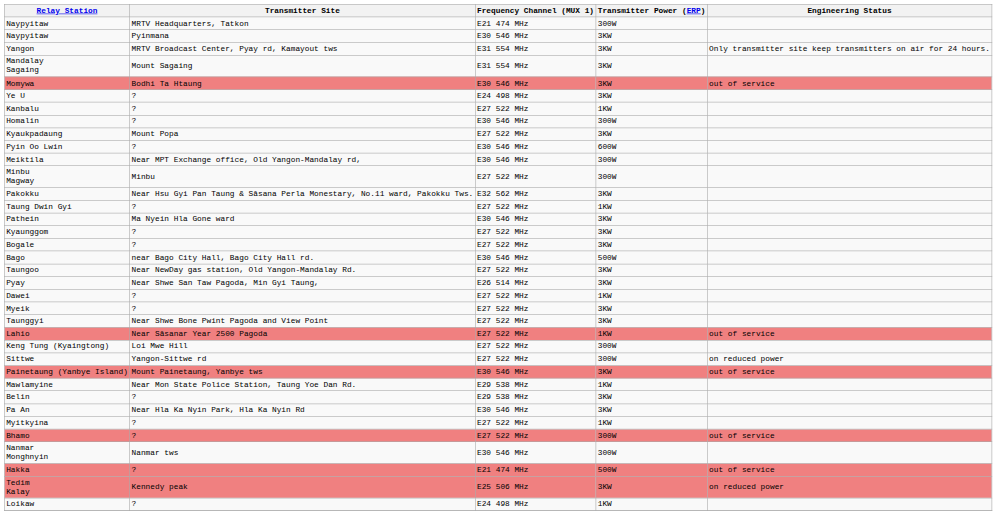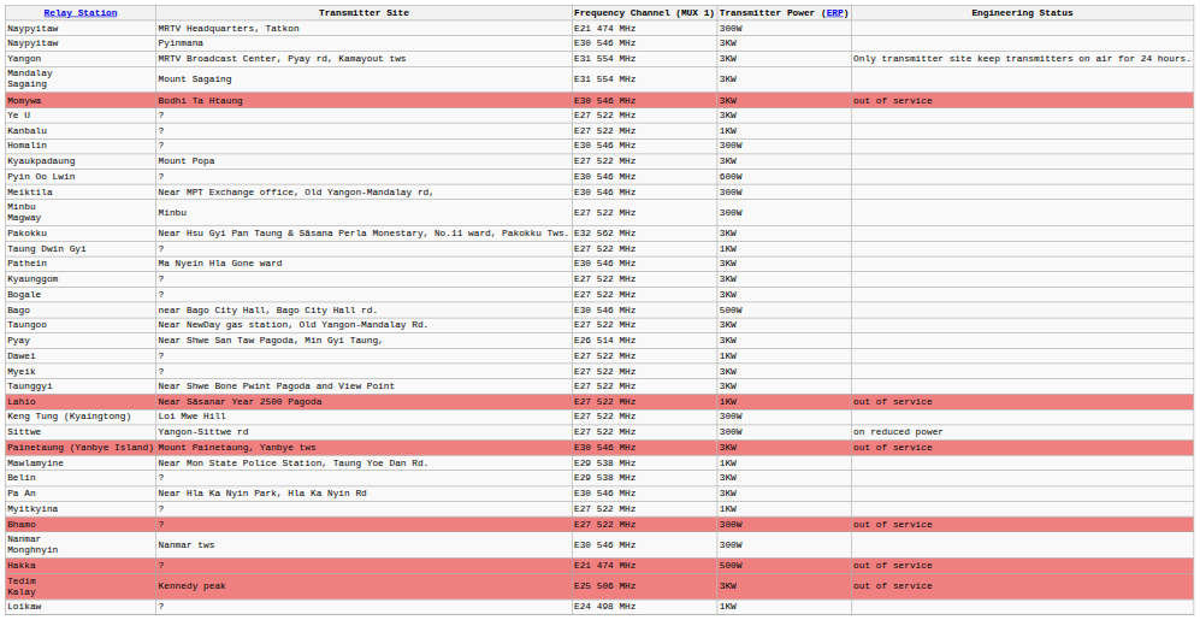Ye U | Frequency Channel (MUX 1): E24 498 MHz -> E27 522 MHz
Tedim Kalay | Engineering Status: on reduced power -> out of service
